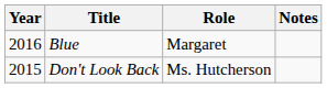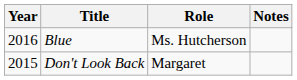Blue | Role: Margaret -> Ms. Hutcherson
Don't Look Back | Role: Ms. Hutcherson -> Margaret
